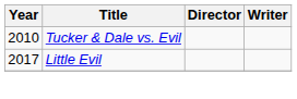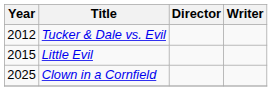Tucker & Dale vs. Evil | Year: 2010 -> 2012
Little Evil | Year: 2017 -> 2015
+ row: 2025 | Clown in a Cornfield
